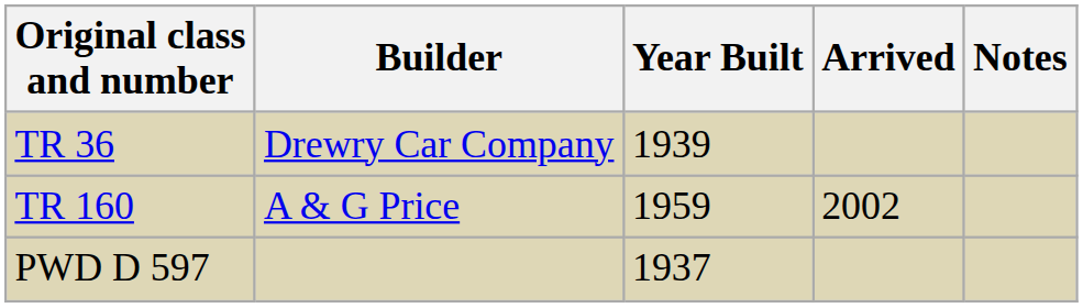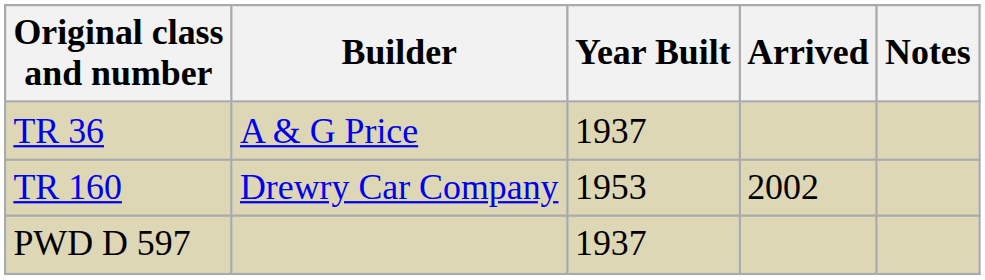TR 36 | Builder: Drewry Car Company -> A & G Price
TR 36 | Year Built: 1939 -> 1937
TR 160 | Builder: A & G Price -> Drewry Car Company
TR 160 | Year Built: 1959 -> 1953
